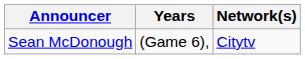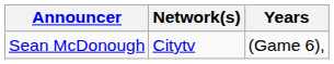columns swapped: Years <-> Network(s)
